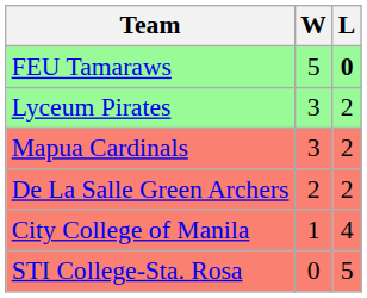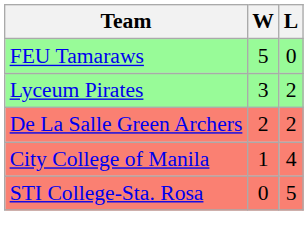FEU Tamaraws | L: bold -> normal
- row: Mapua Cardinals | 3 | 2
